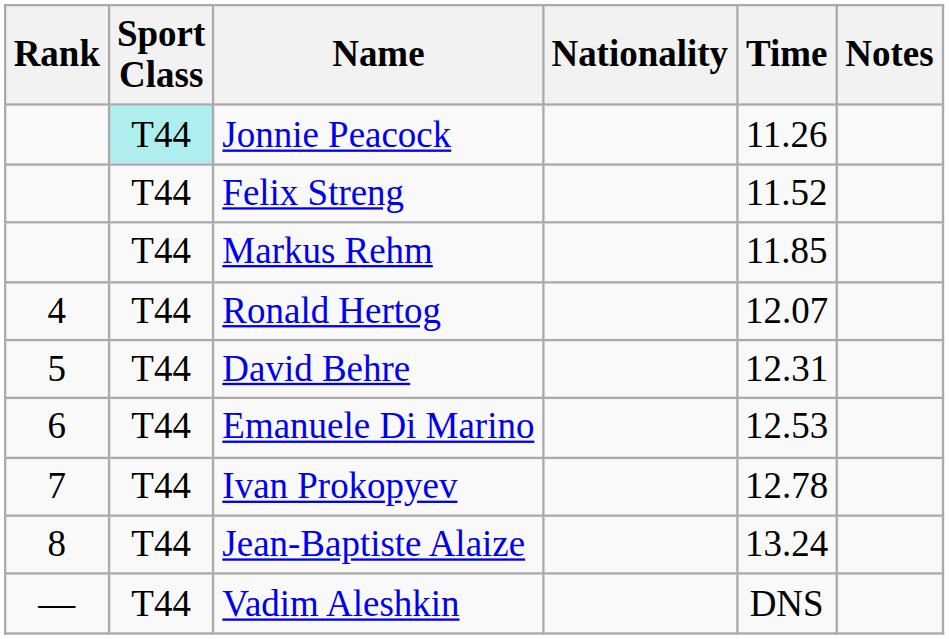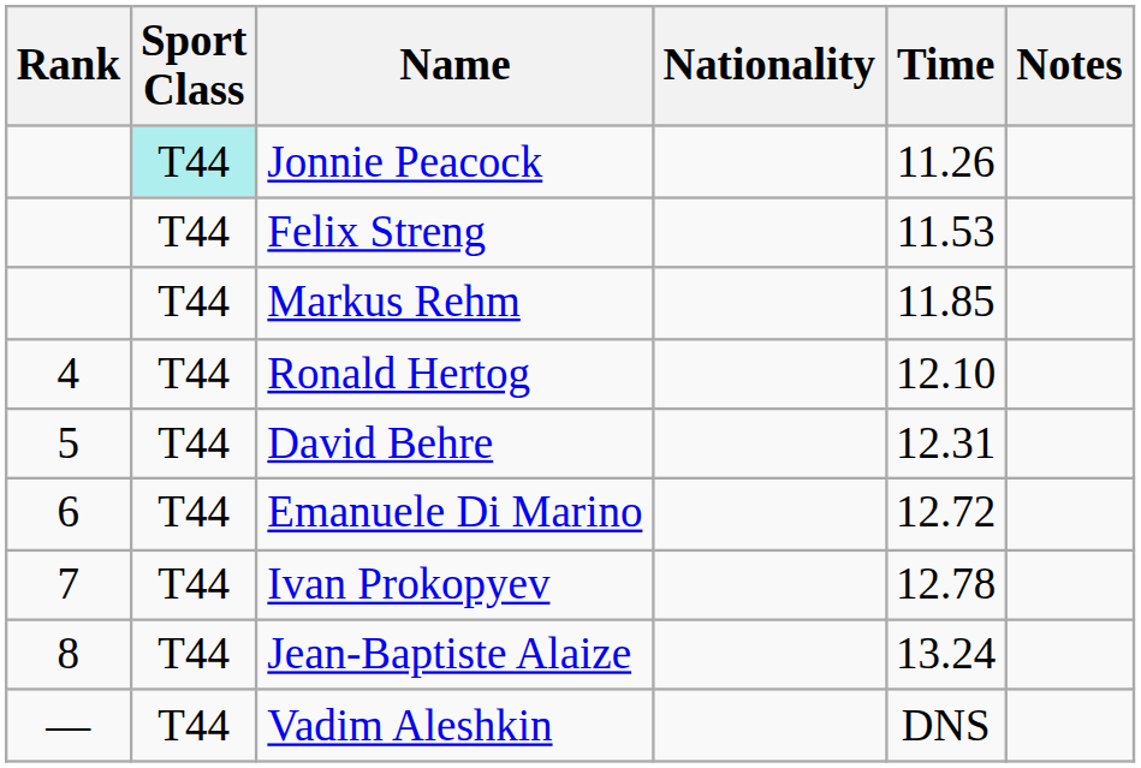Felix Streng | Time: 11.52 -> 11.53
Ronald Hertog | Time: 12.07 -> 12.10
Emanuele Di Marino | Time: 12.53 -> 12.72
